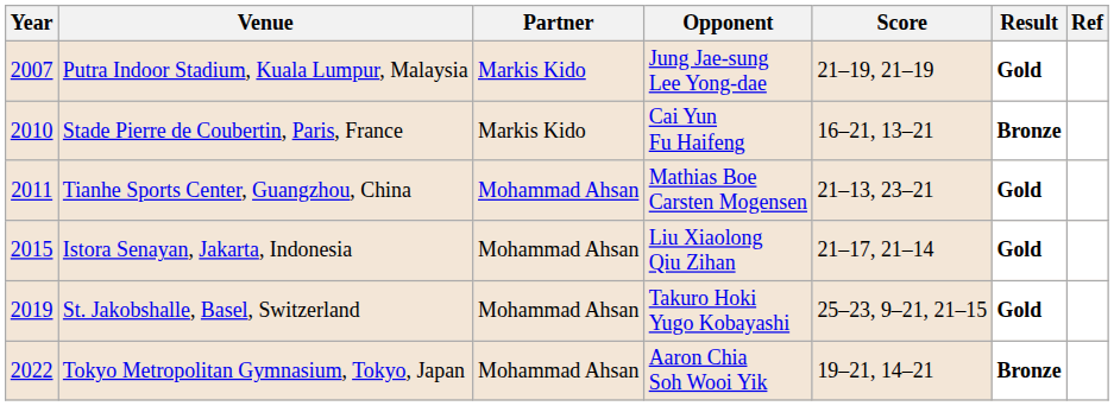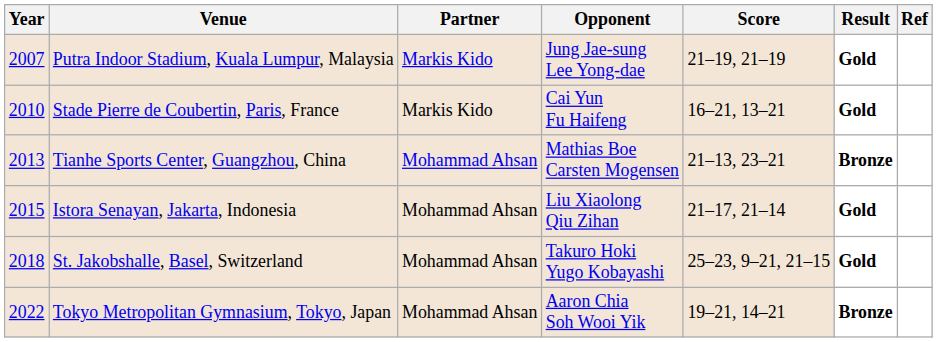Stade Pierre de Coubertin, Paris, France | Result: Bronze -> Gold
Tianhe Sports Center, Guangzhou, China | Year: 2011 -> 2013
Tianhe Sports Center, Guangzhou, China | Result: Gold -> Bronze
St. Jakobshalle, Basel, Switzerland | Year: 2019 -> 2018
